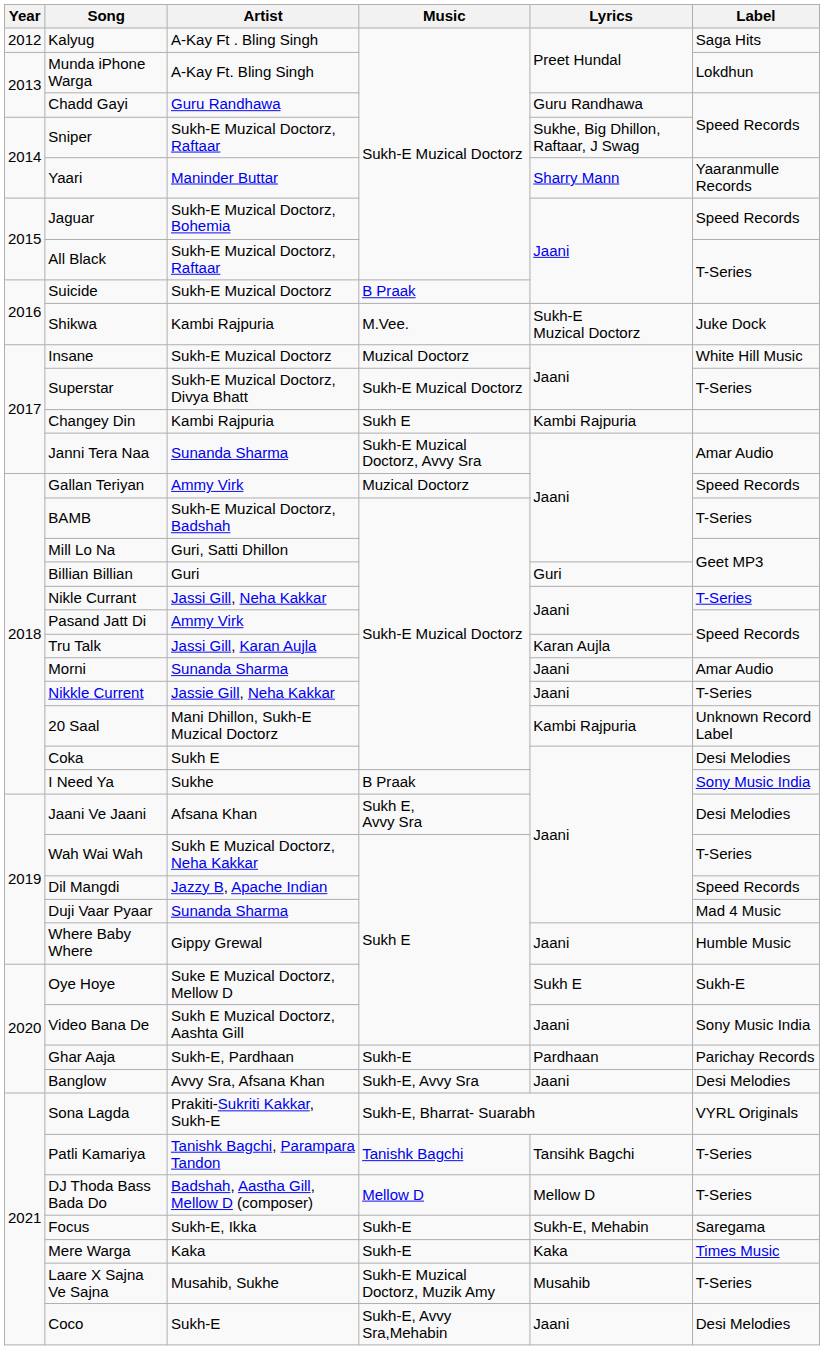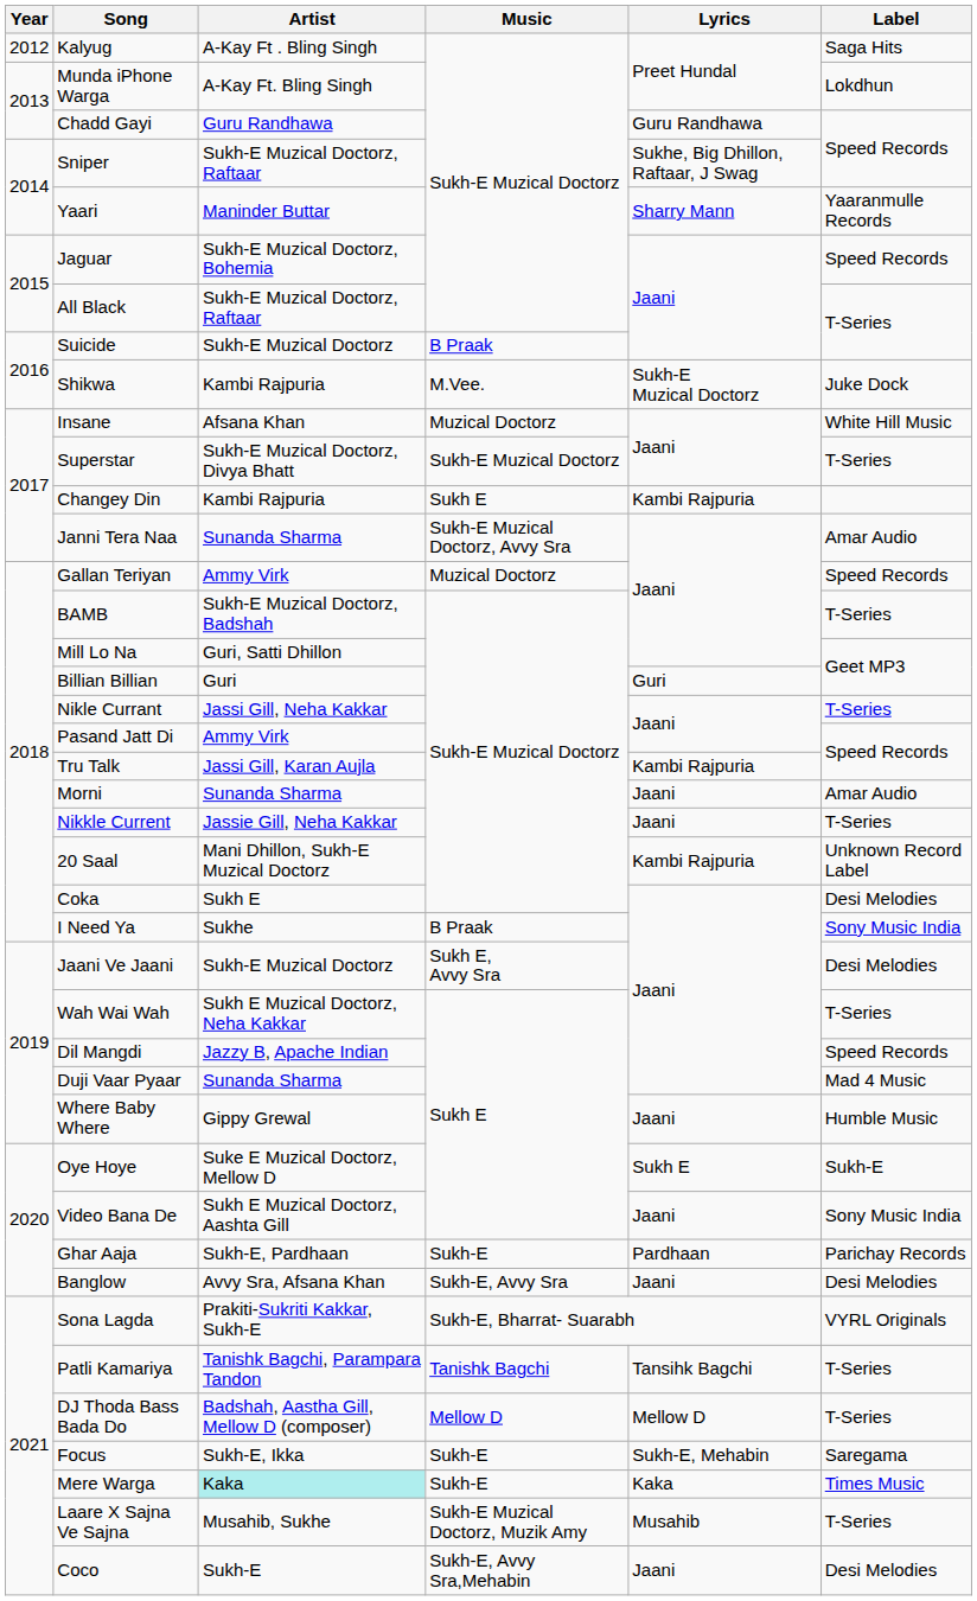Insane | Artist: Sukh-E Muzical Doctorz -> Afsana Khan
Tru Talk | Lyrics: Karan Aujla -> Kambi Rajpuria
Jaani Ve Jaani | Artist: Afsana Khan -> Sukh-E Muzical Doctorz
Mere Warga | Artist: no background -> paleturquoise background
